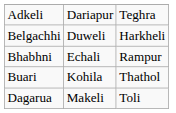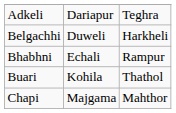+ row: Chapi | Majgama | Mahthor
- row: Dagarua | Makeli | Toli
